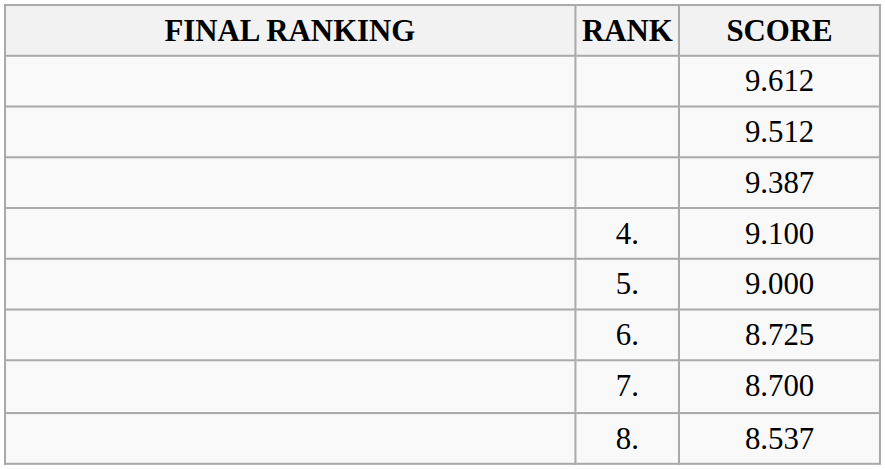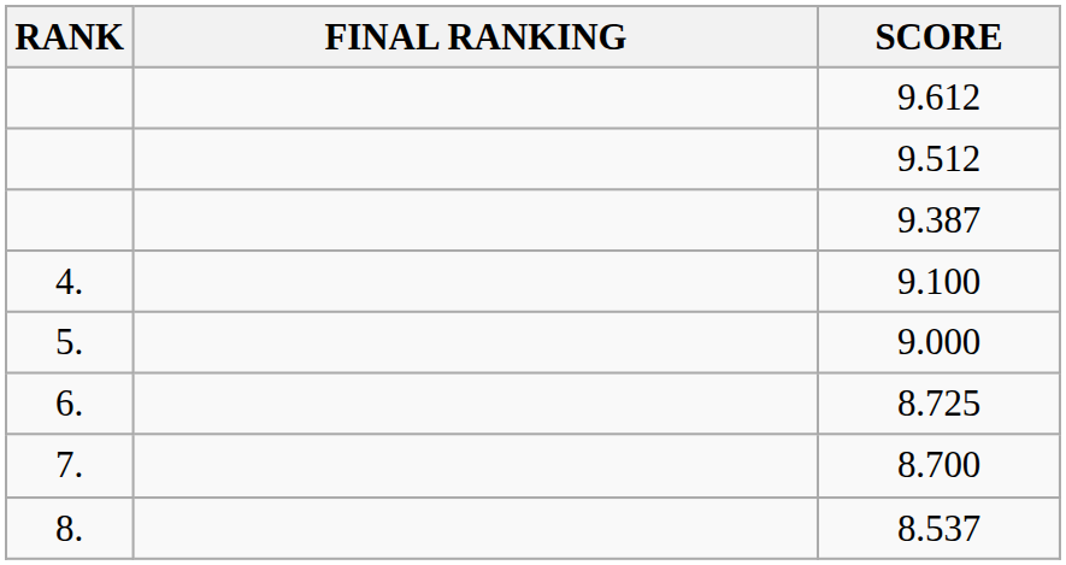columns swapped: RANK <-> FINAL RANKING
